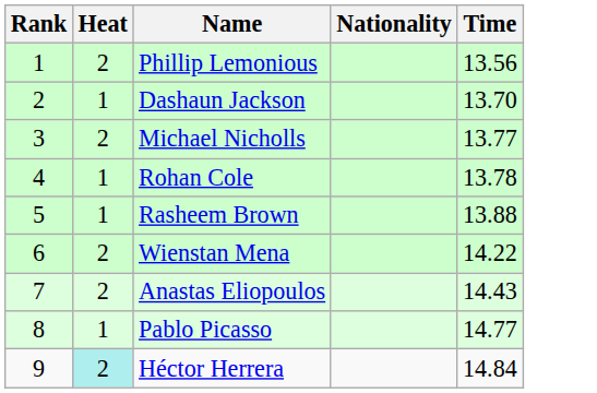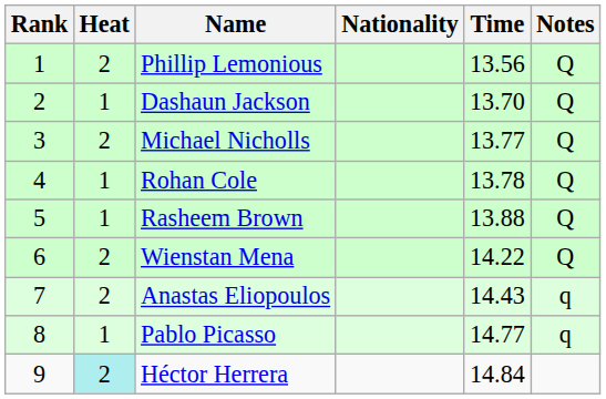+ column: Notes | Q | Q | Q | Q | Q | Q | q | q
